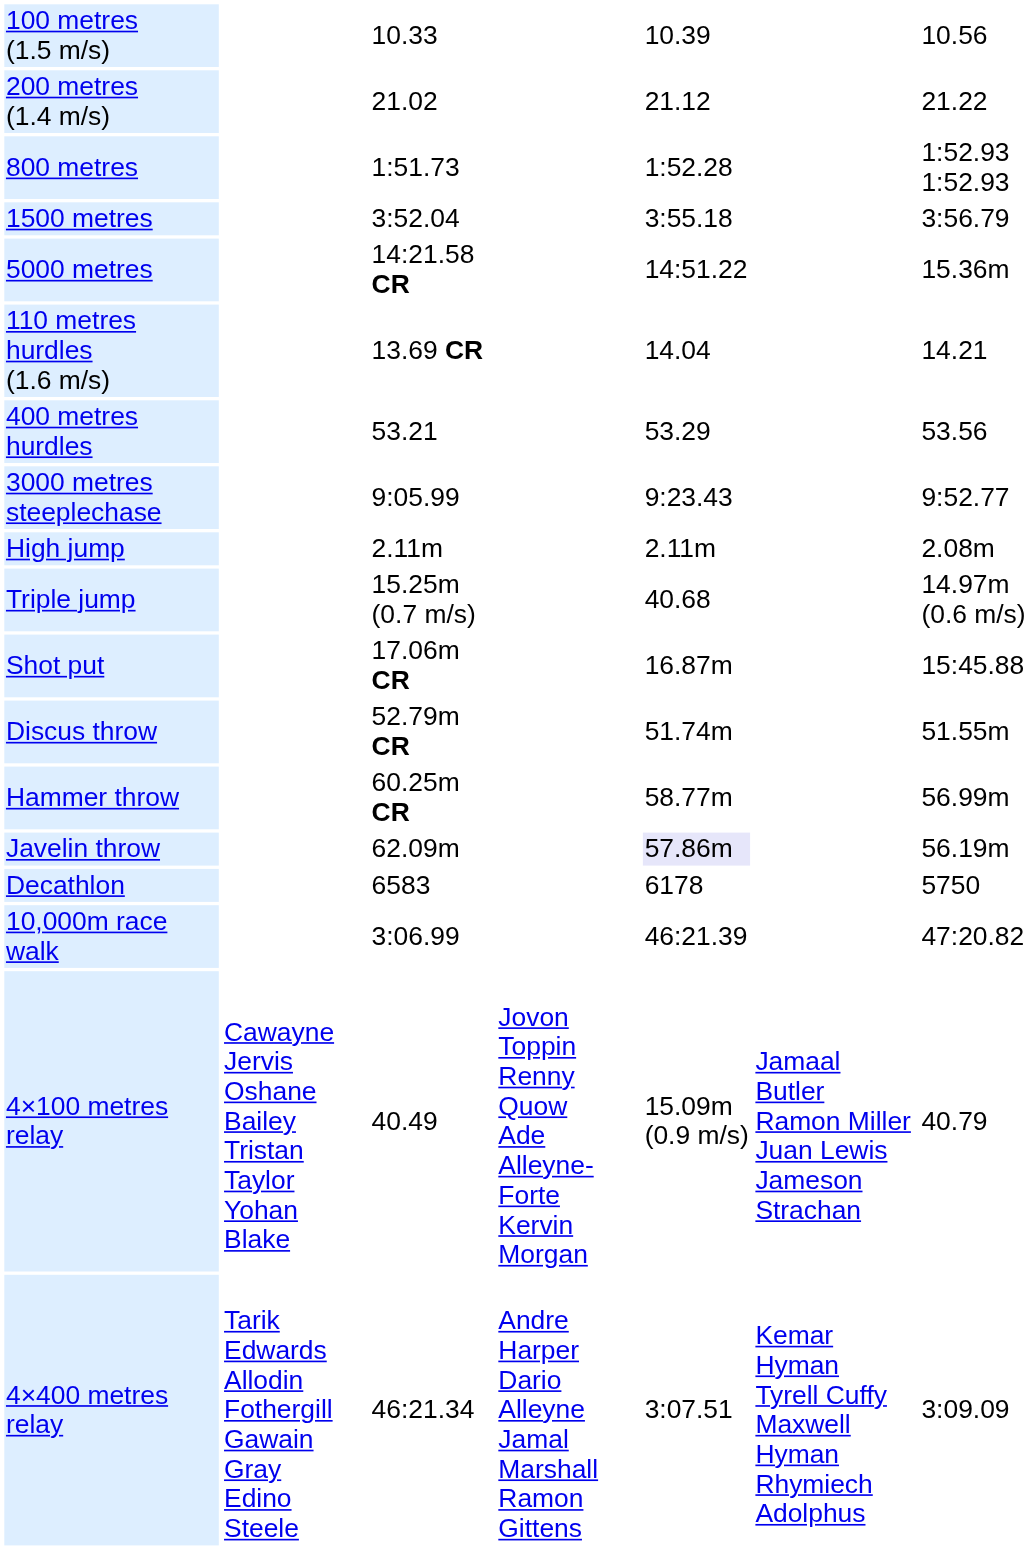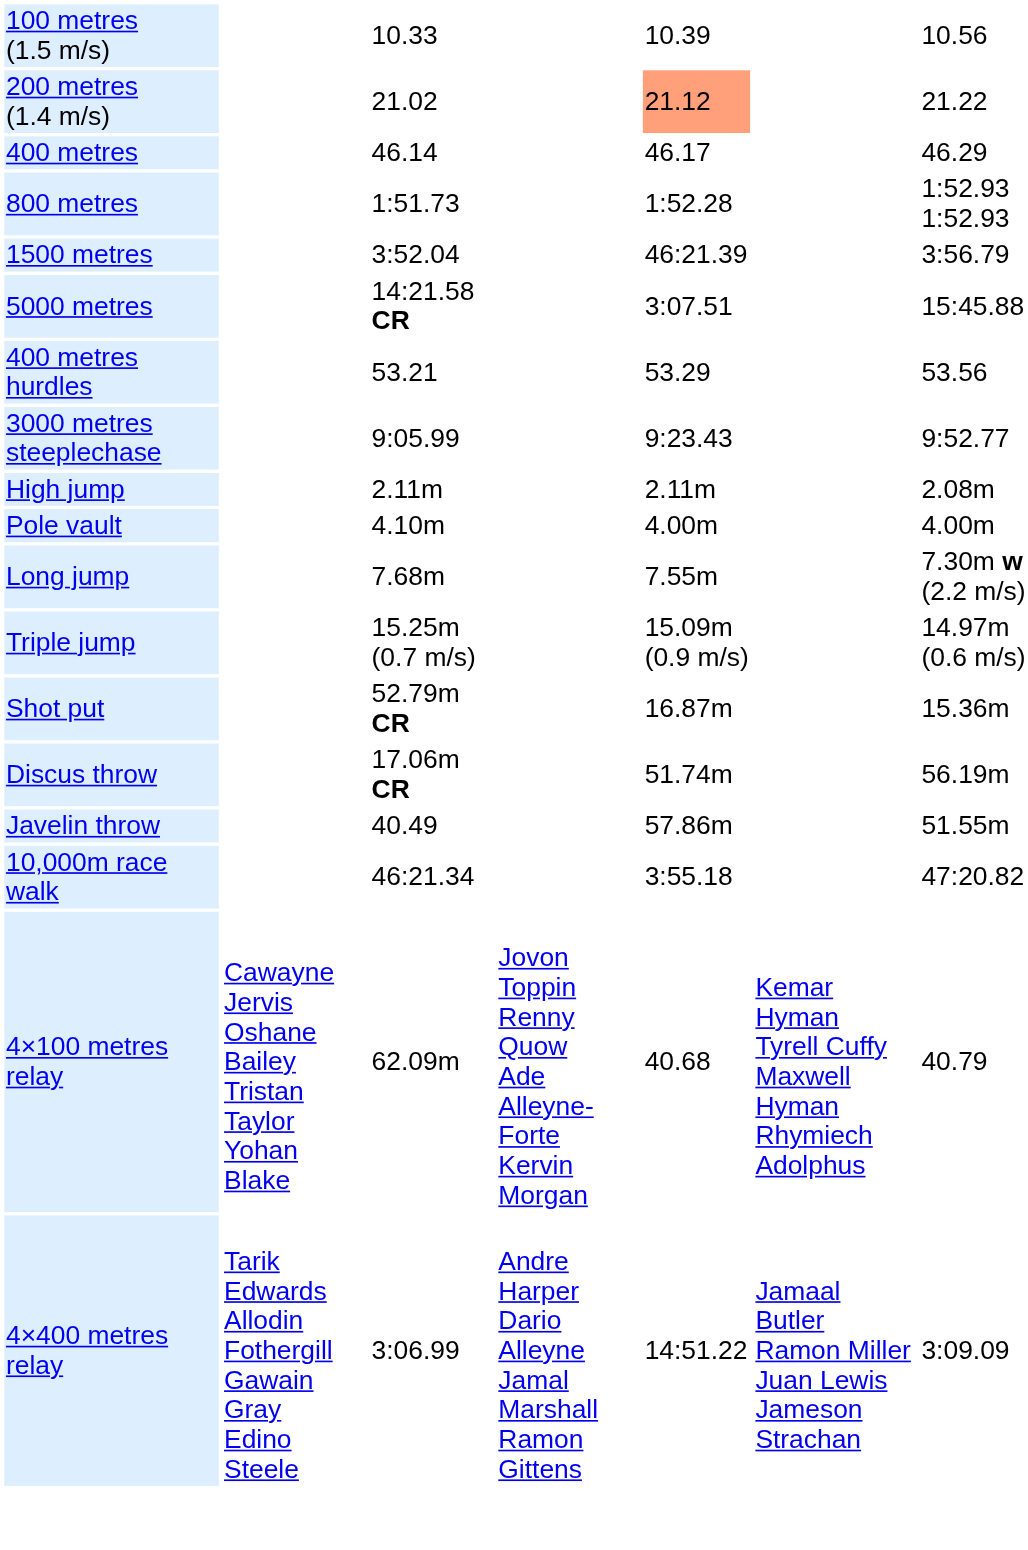200 metres (1.4 m/s) | column 5: no background -> lightsalmon background
+ row: 400 metres | 46.14 | 46.17 | 46.29
1500 metres | column 5: 3:55.18 -> 46:21.39
5000 metres | column 5: 14:51.22 -> 3:07.51
5000 metres | column 7: 15.36m -> 15:45.88
- row: 110 metres hurdles (1.6 m/s) | 13.69 CR | 14.04 | 14.21
+ row: Pole vault | 4.10m | 4.00m | 4.00m
+ row: Long jump | 7.68m | 7.55m | 7.30m w (2.2 m/s)
Triple jump | column 5: 40.68 -> 15.09m (0.9 m/s)
Shot put | column 3: 17.06m CR -> 52.79m CR
Shot put | column 7: 15:45.88 -> 15.36m
Discus throw | column 3: 52.79m CR -> 17.06m CR
Discus throw | column 7: 51.55m -> 56.19m
- row: Hammer throw | 60.25m CR | 58.77m | 56.99m
Javelin throw | column 3: 62.09m -> 40.49
Javelin throw | column 5: lavender background -> no background
Javelin throw | column 7: 56.19m -> 51.55m
- row: Decathlon | 6583 | 6178 | 5750
10,000m race walk | column 3: 3:06.99 -> 46:21.34
10,000m race walk | column 5: 46:21.39 -> 3:55.18
4×100 metres relay | column 3: 40.49 -> 62.09m
4×100 metres relay | column 5: 15.09m (0.9 m/s) -> 40.68
4×100 metres relay | column 6: Jamaal Butler Ramon Miller Juan Lewis Jameson Strachan -> Kemar Hyman Tyrell Cuffy Maxwell Hyman Rhymiech Adolphus
4×400 metres relay | column 3: 46:21.34 -> 3:06.99
4×400 metres relay | column 5: 3:07.51 -> 14:51.22
4×400 metres relay | column 6: Kemar Hyman Tyrell Cuffy Maxwell Hyman Rhymiech Adolphus -> Jamaal Butler Ramon Miller Juan Lewis Jameson Strachan
